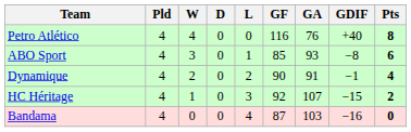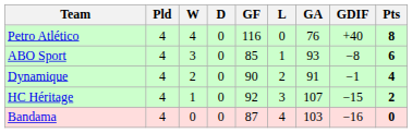columns swapped: L <-> GF
